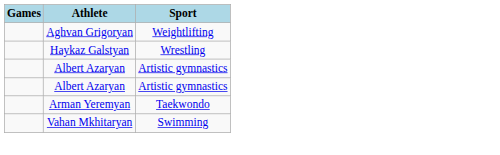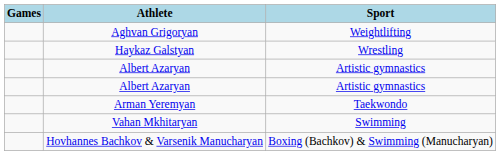+ row: Hovhannes Bachkov & Varsenik Manucharyan | Boxing (Bachkov) & Swimming (Manucharyan)
